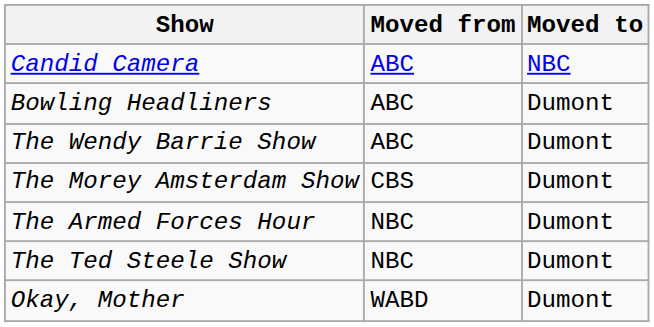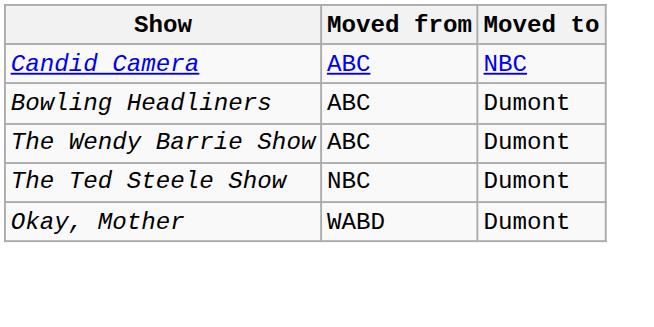- row: The Morey Amsterdam Show | CBS | Dumont
- row: The Armed Forces Hour | NBC | Dumont
